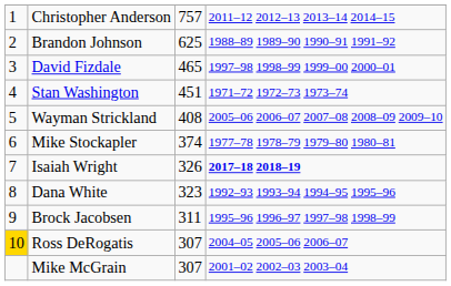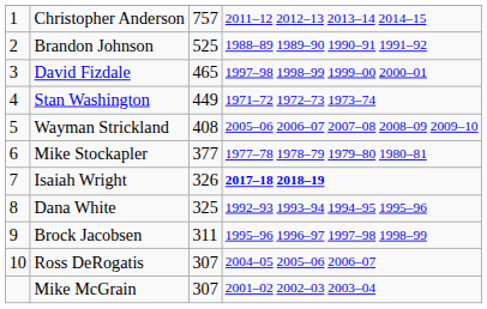Brandon Johnson | column 3: 625 -> 525
Stan Washington | column 3: 451 -> 449
Mike Stockapler | column 3: 374 -> 377
Dana White | column 3: 323 -> 325
Ross DeRogatis | column 1: gold background -> no background
